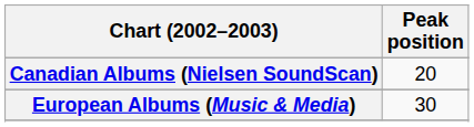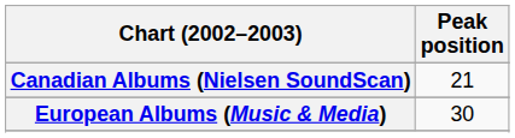Canadian Albums (Nielsen SoundScan) | Peak position: 20 -> 21
